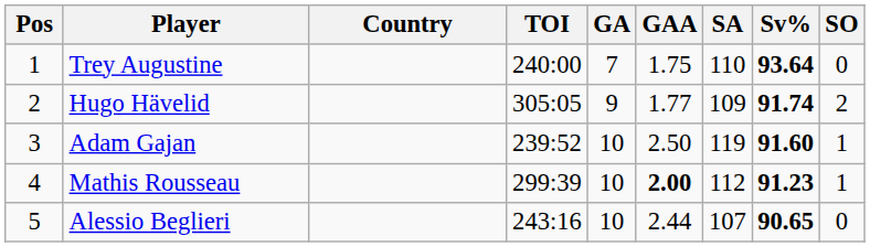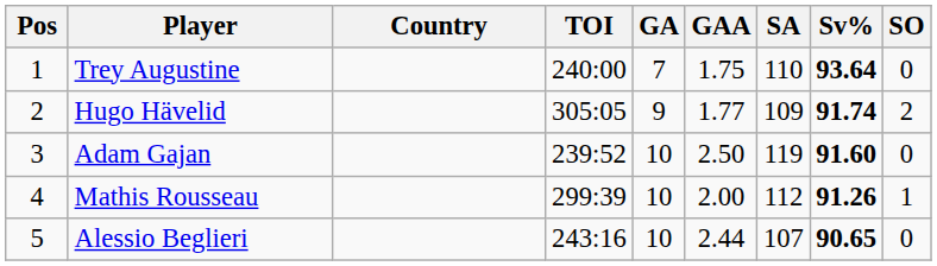Adam Gajan | SO: 1 -> 0
Mathis Rousseau | GAA: bold -> normal
Mathis Rousseau | Sv%: 91.23 -> 91.26
